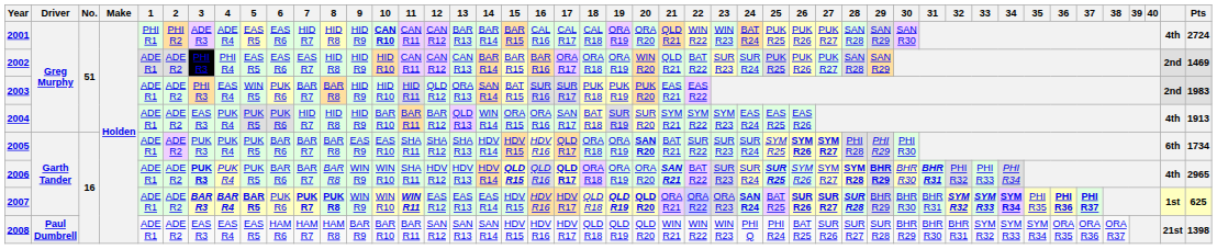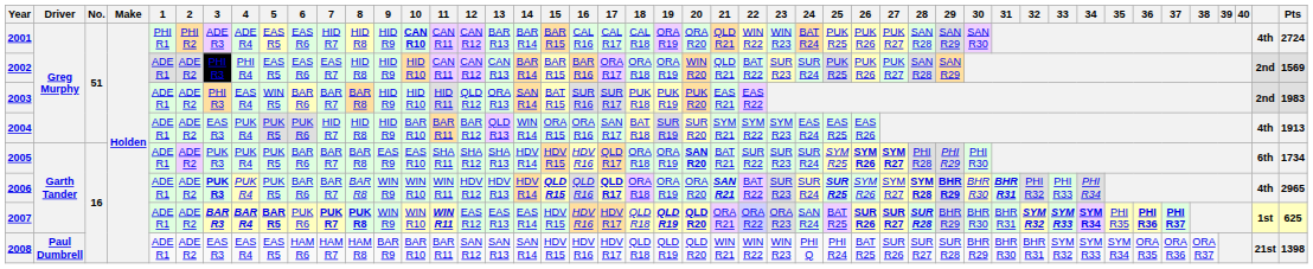2002 | Pts: 1469 -> 1569
2003 | 6: PUK R6 -> BAR R6
2006 | 11: SHA R11 -> WIN R11
2007 | 24: bold -> normal
